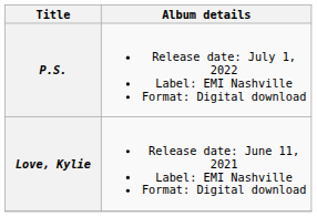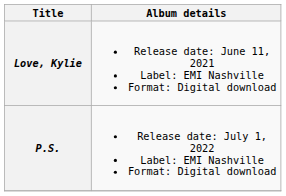rows swapped: Love, Kylie <-> P.S.
